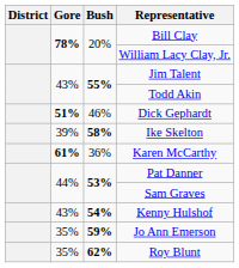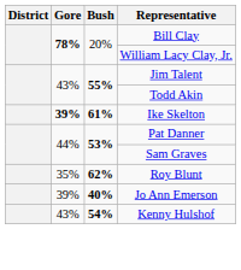- row: 51% | 46% | Dick Gephardt
Ike Skelton | Gore: normal -> bold
Ike Skelton | Bush: 58% -> 61%
- row: 61% | 36% | Karen McCarthy
rows swapped: Roy Blunt <-> Kenny Hulshof
Jo Ann Emerson | Gore: 35% -> 39%
Jo Ann Emerson | Bush: 59% -> 40%
